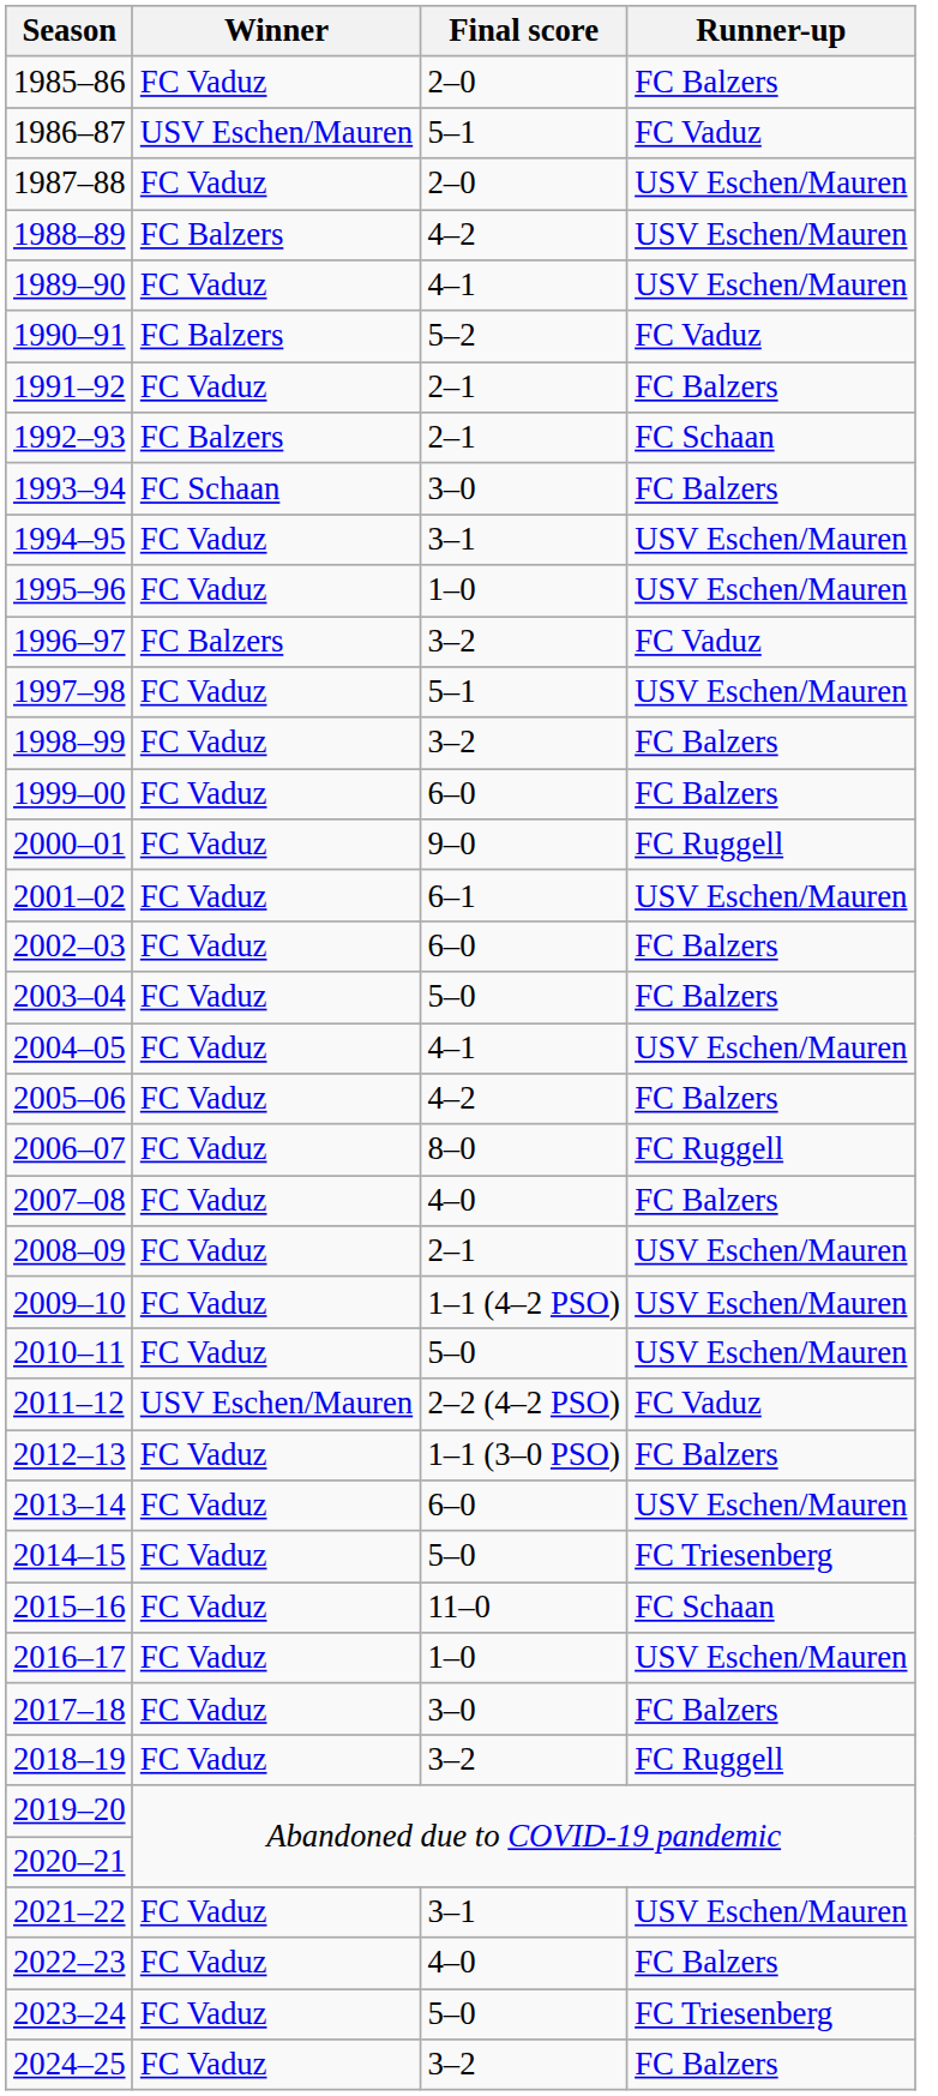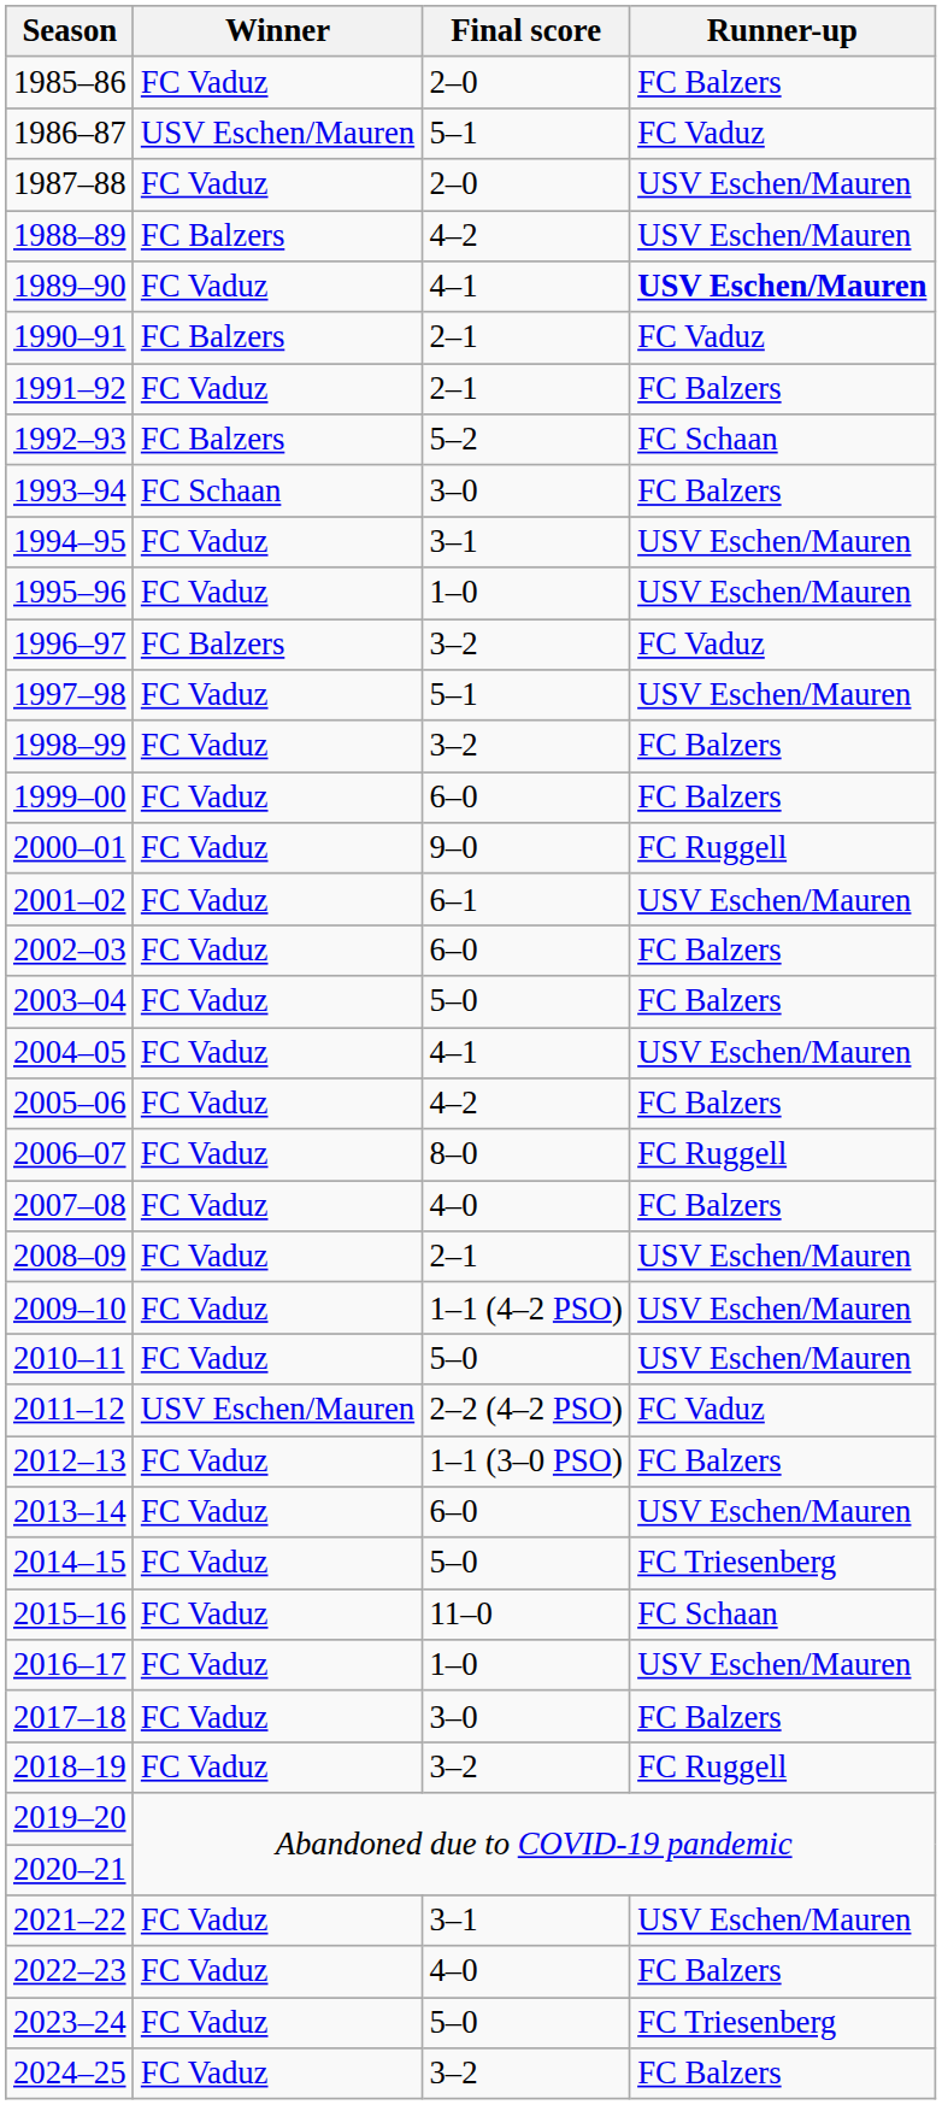1989–90 | Runner-up: normal -> bold
1990–91 | Final score: 5–2 -> 2–1
1992–93 | Final score: 2–1 -> 5–2
